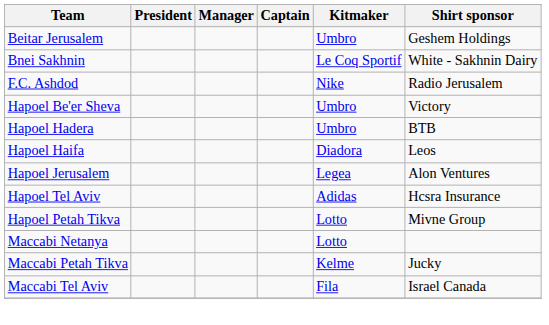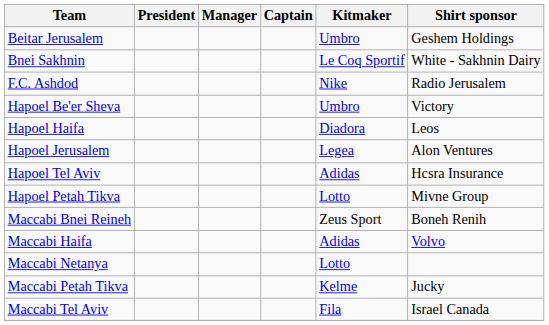- row: Hapoel Hadera | Umbro | BTB
+ row: Maccabi Bnei Reineh | Zeus Sport | Boneh Renih
+ row: Maccabi Haifa | Adidas | Volvo
